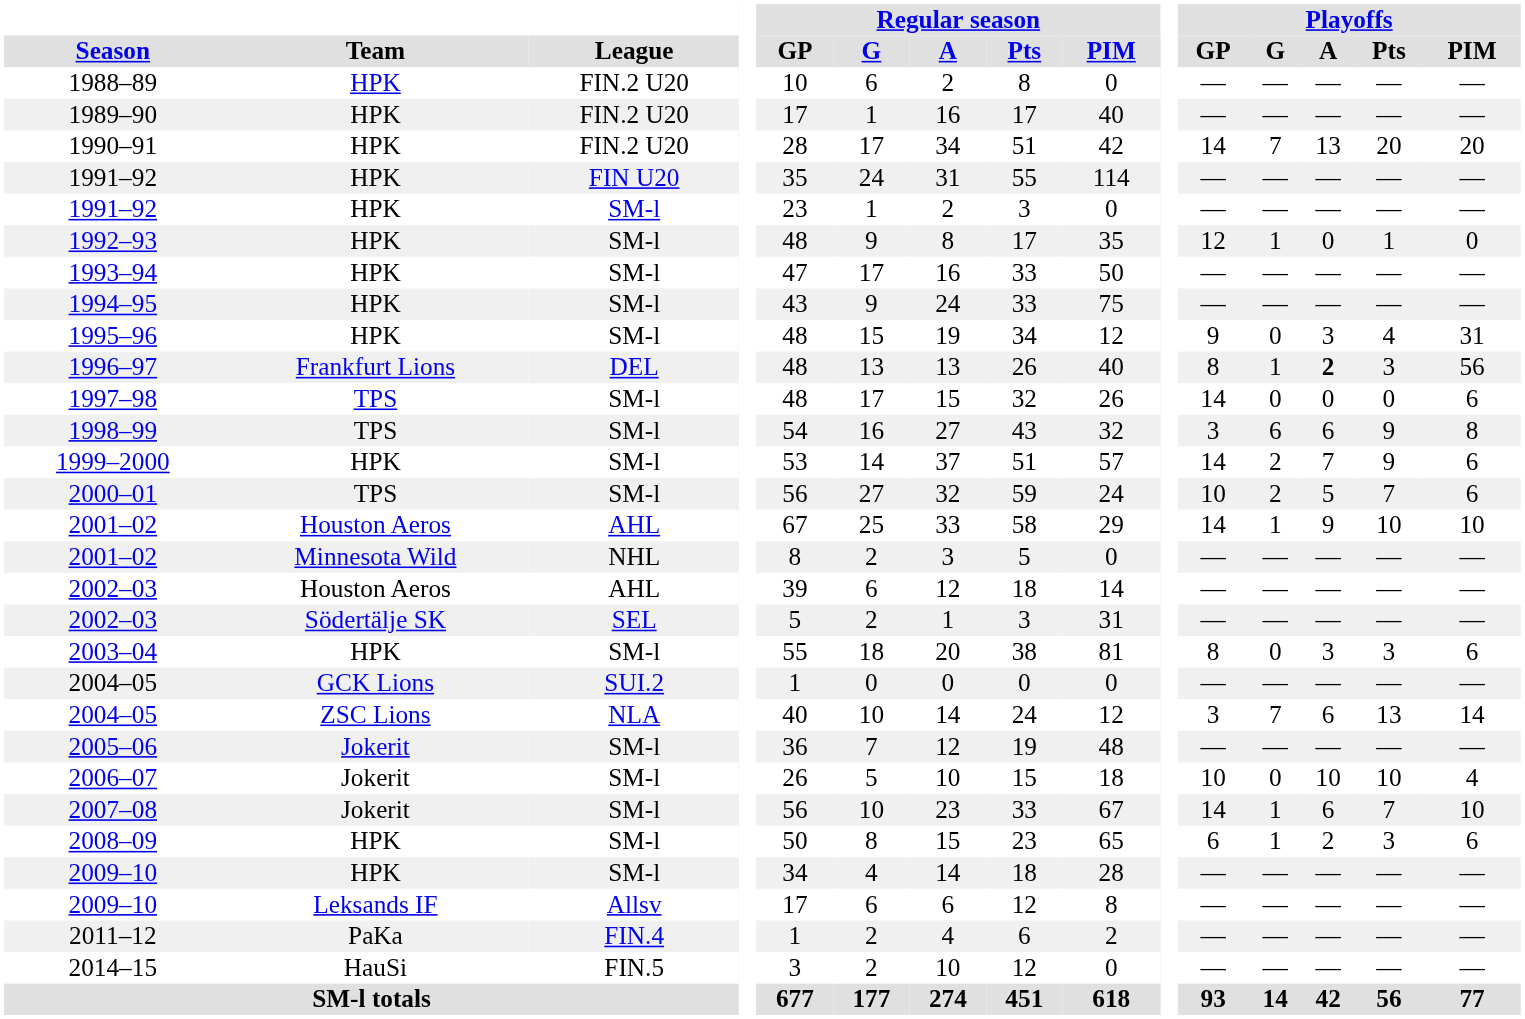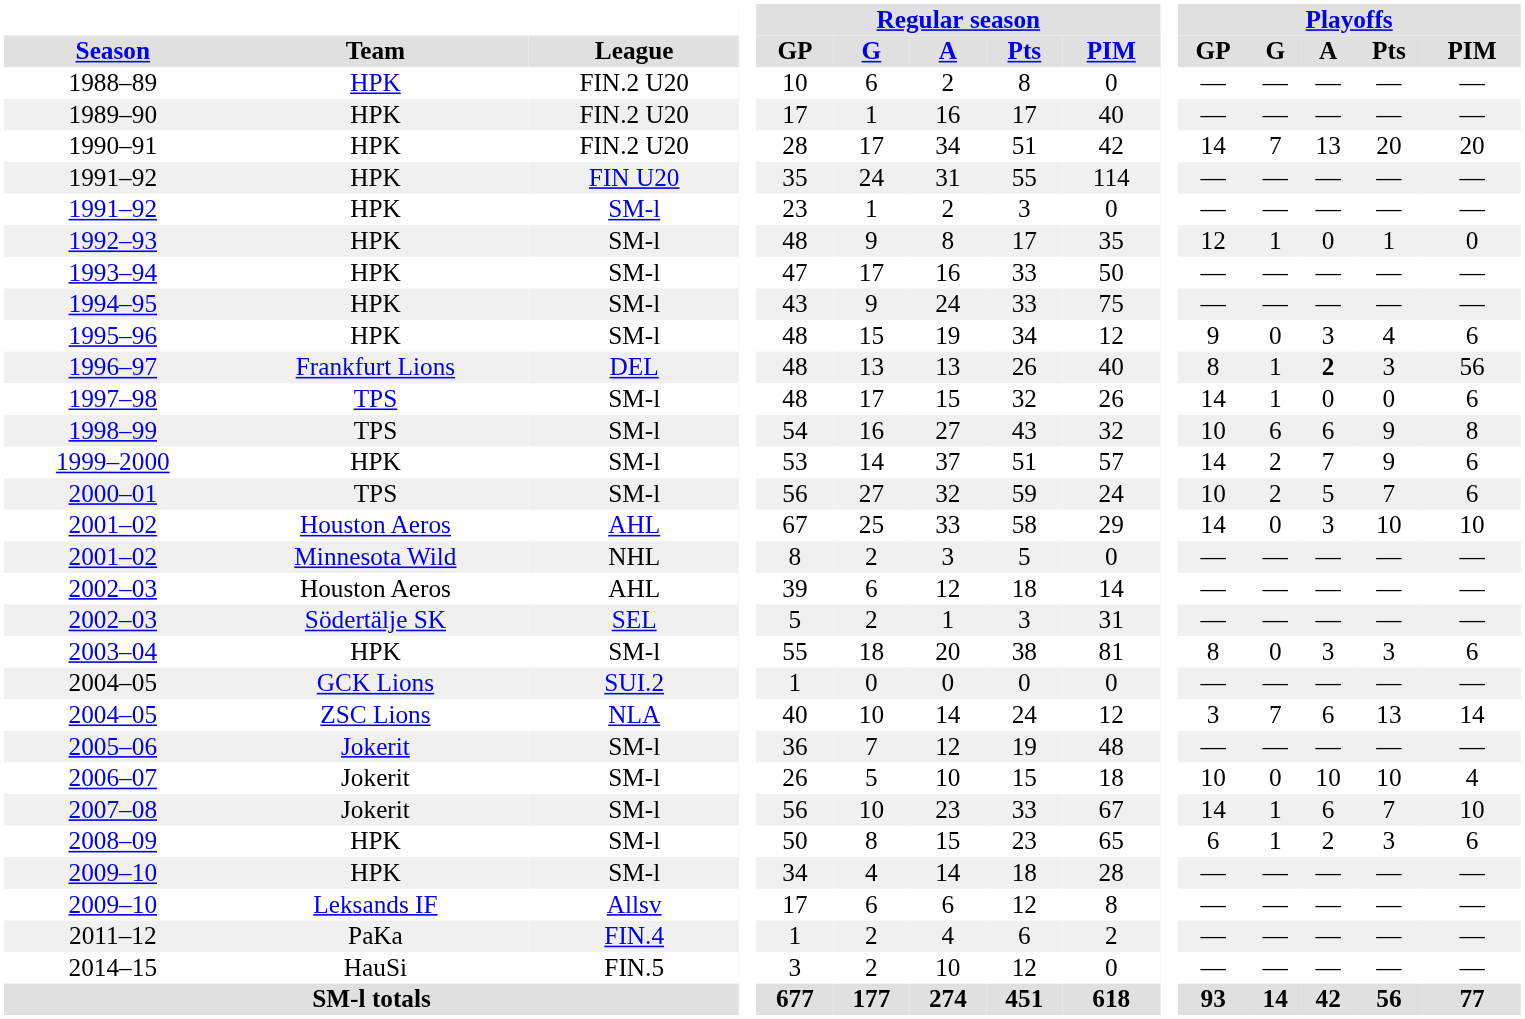1995–96 | Playoffs / PIM: 31 -> 6
1997–98 | Playoffs / G: 0 -> 1
1998–99 | Playoffs / GP: 3 -> 10
2001–02 / AHL | Playoffs / G: 1 -> 0
2001–02 / AHL | Playoffs / A: 9 -> 3
